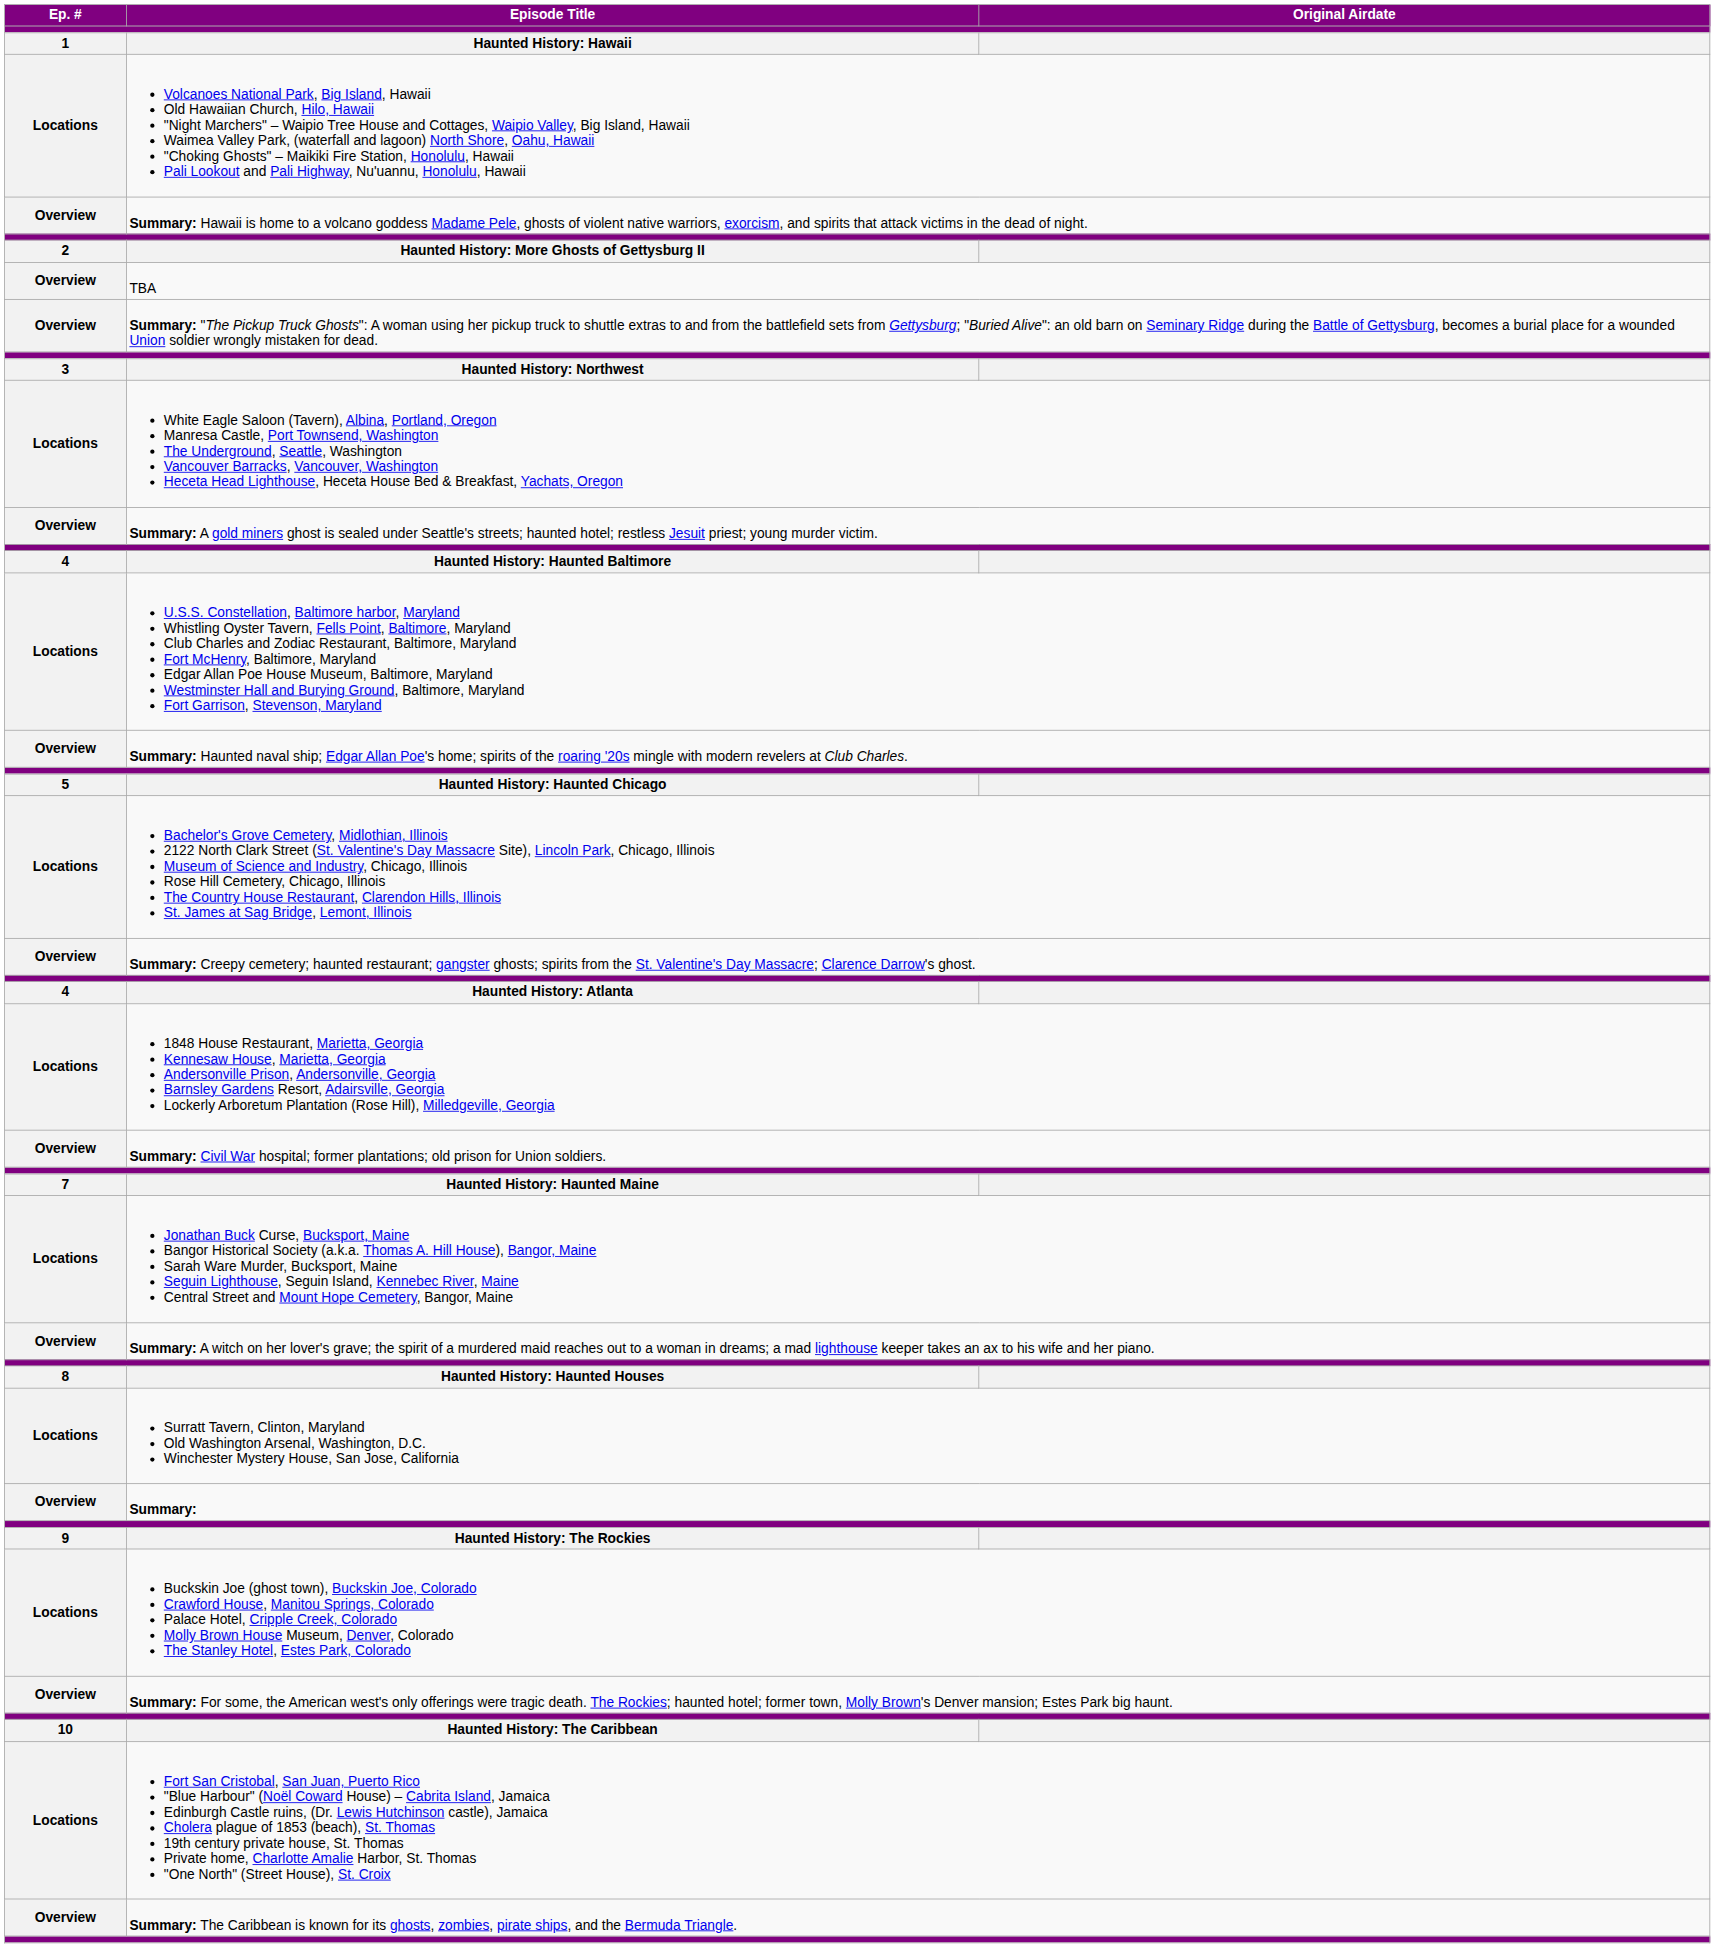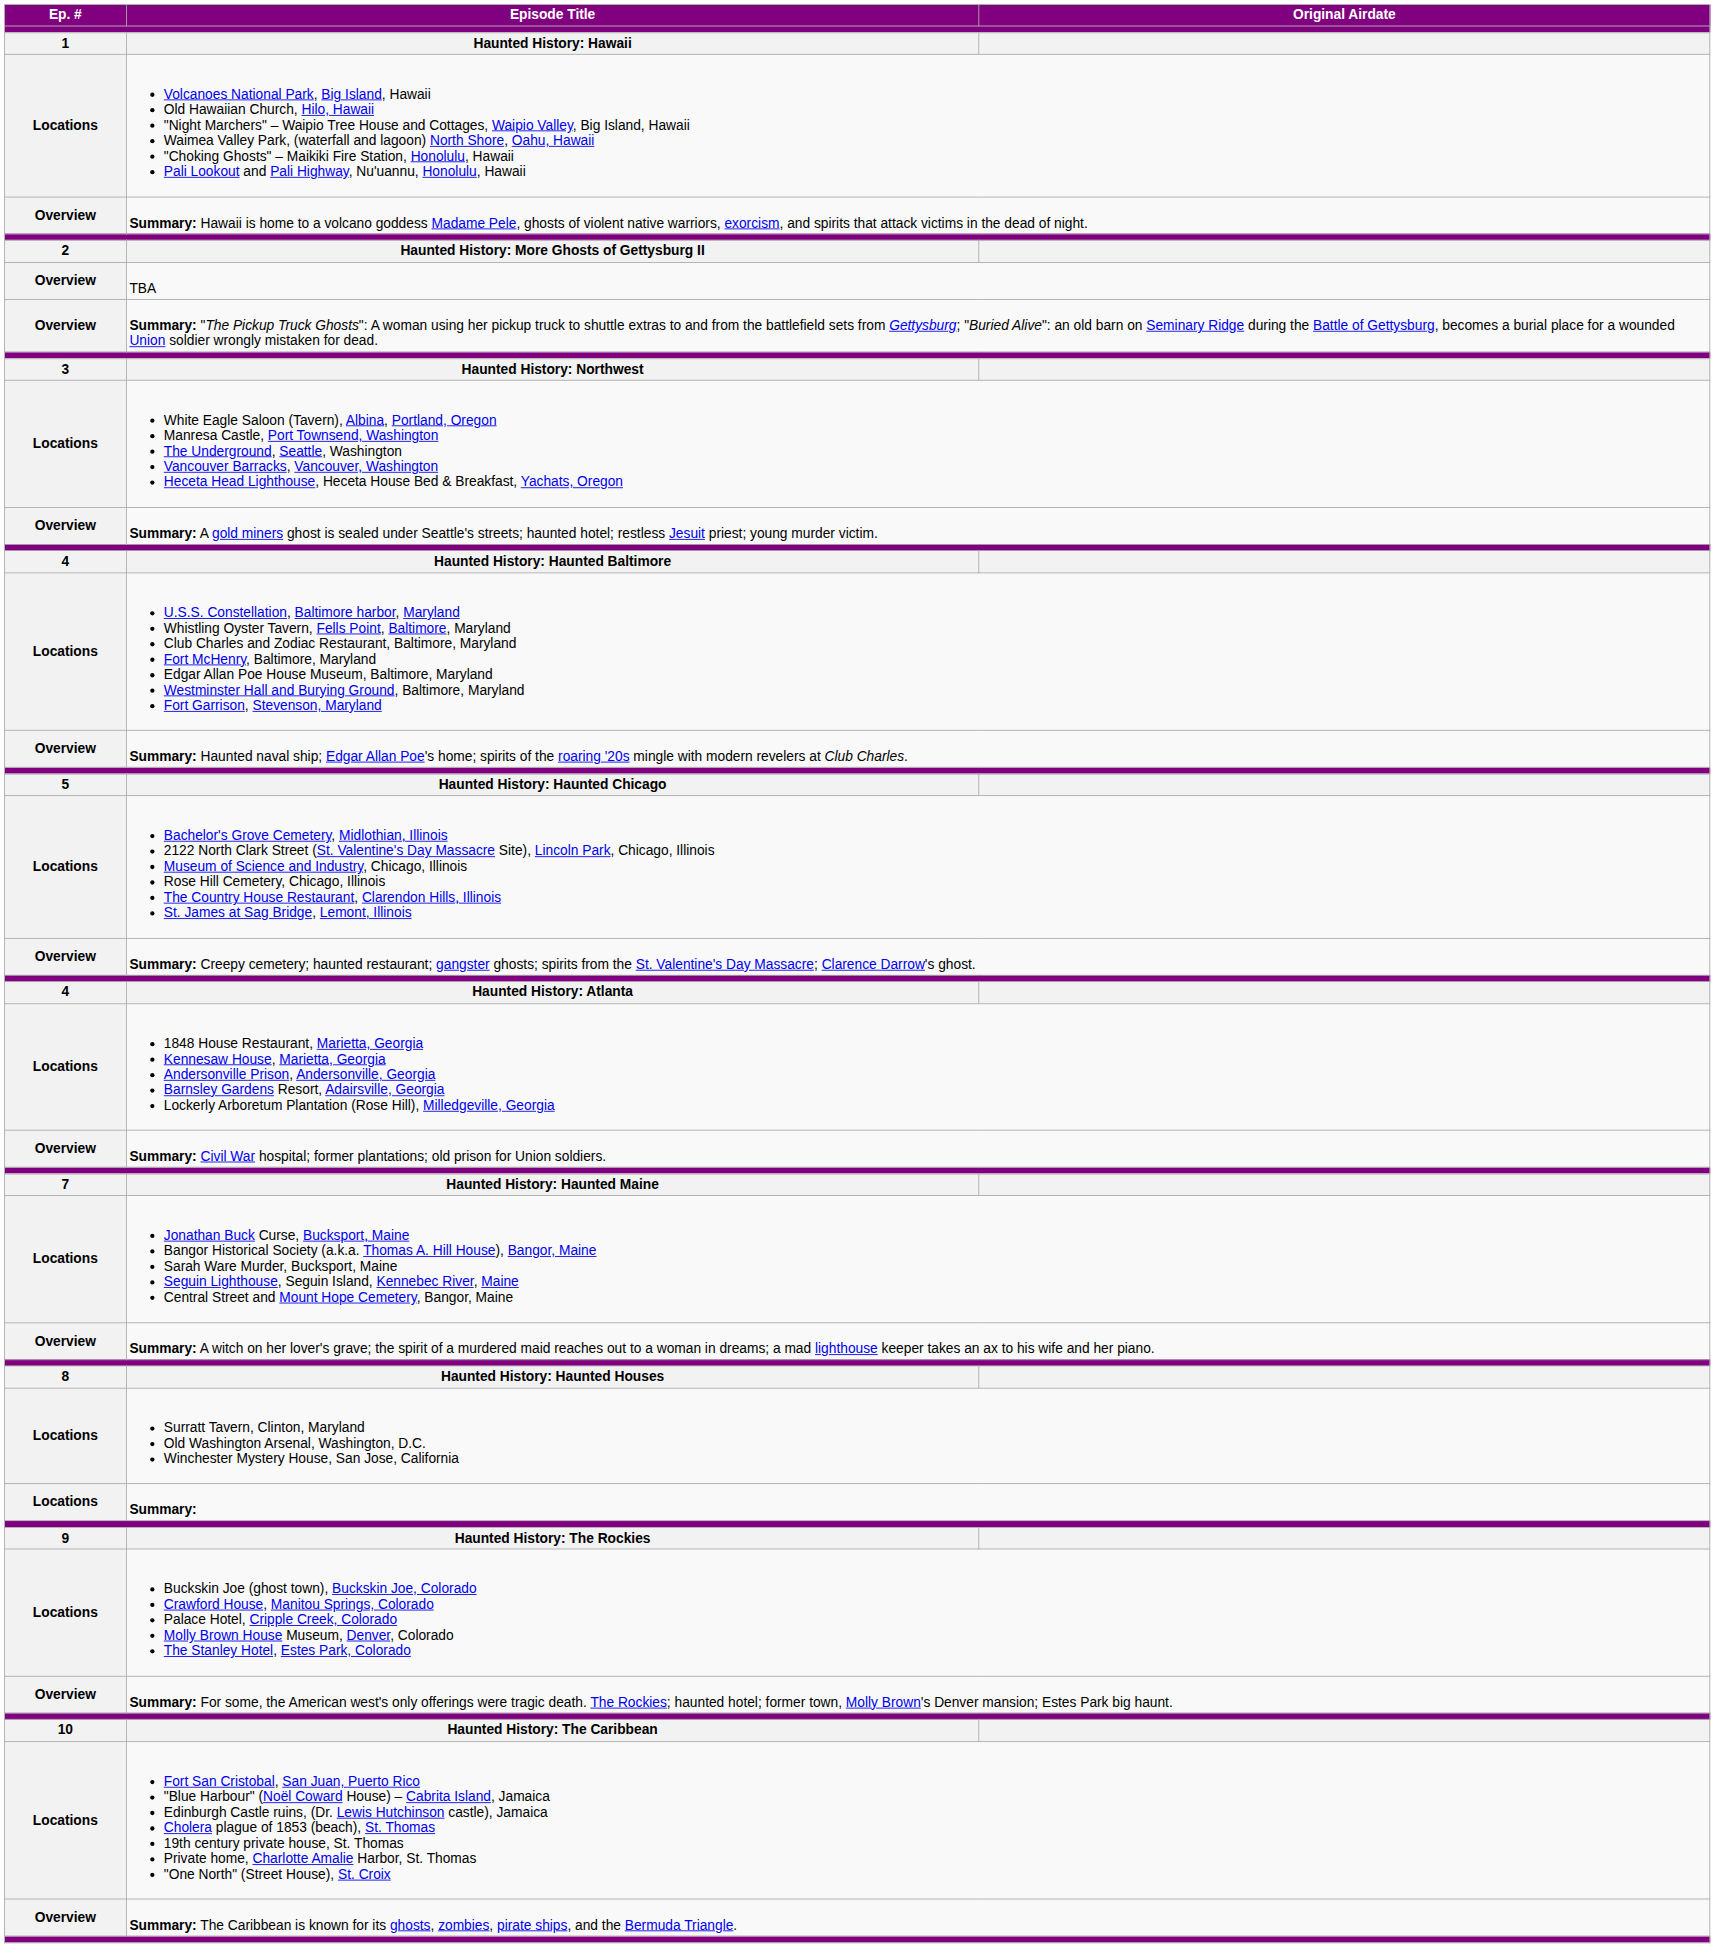Summary: | Ep. #: Overview -> Locations
